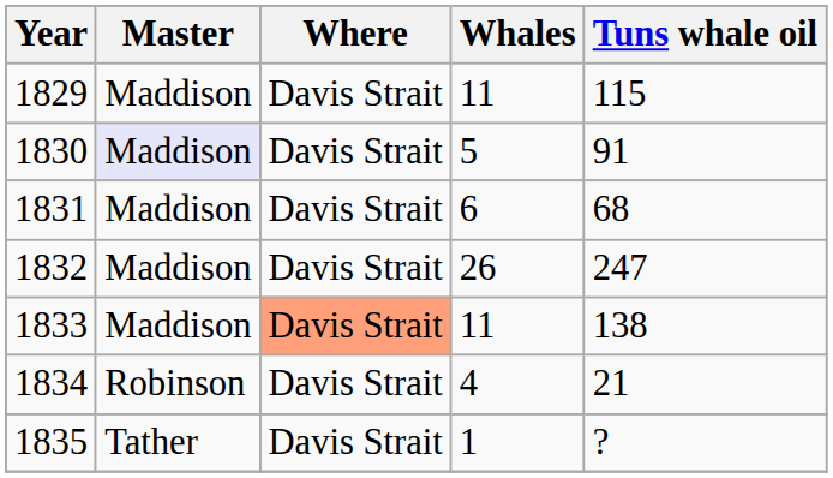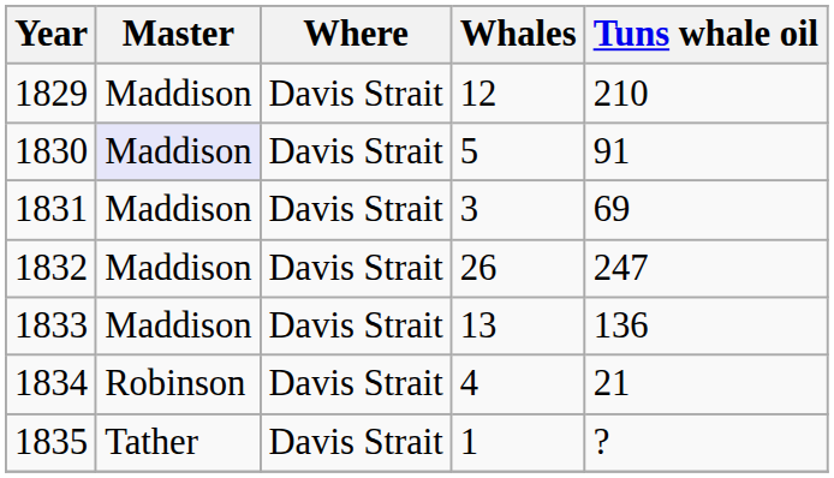1829 | Whales: 11 -> 12
1829 | Tuns whale oil: 115 -> 210
1831 | Whales: 6 -> 3
1831 | Tuns whale oil: 68 -> 69
1833 | Where: lightsalmon background -> no background
1833 | Whales: 11 -> 13
1833 | Tuns whale oil: 138 -> 136
